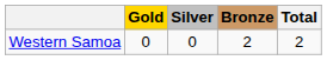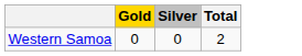- column: Bronze | 2
